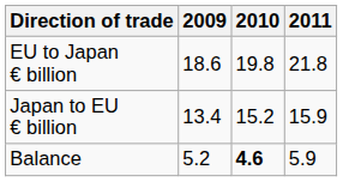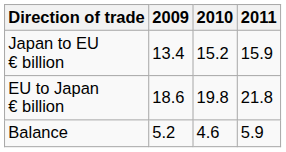rows swapped: EU to Japan € billion <-> Japan to EU € billion
Balance | 2010: bold -> normal
